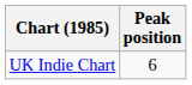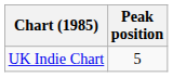UK Indie Chart | Peak position: 6 -> 5
